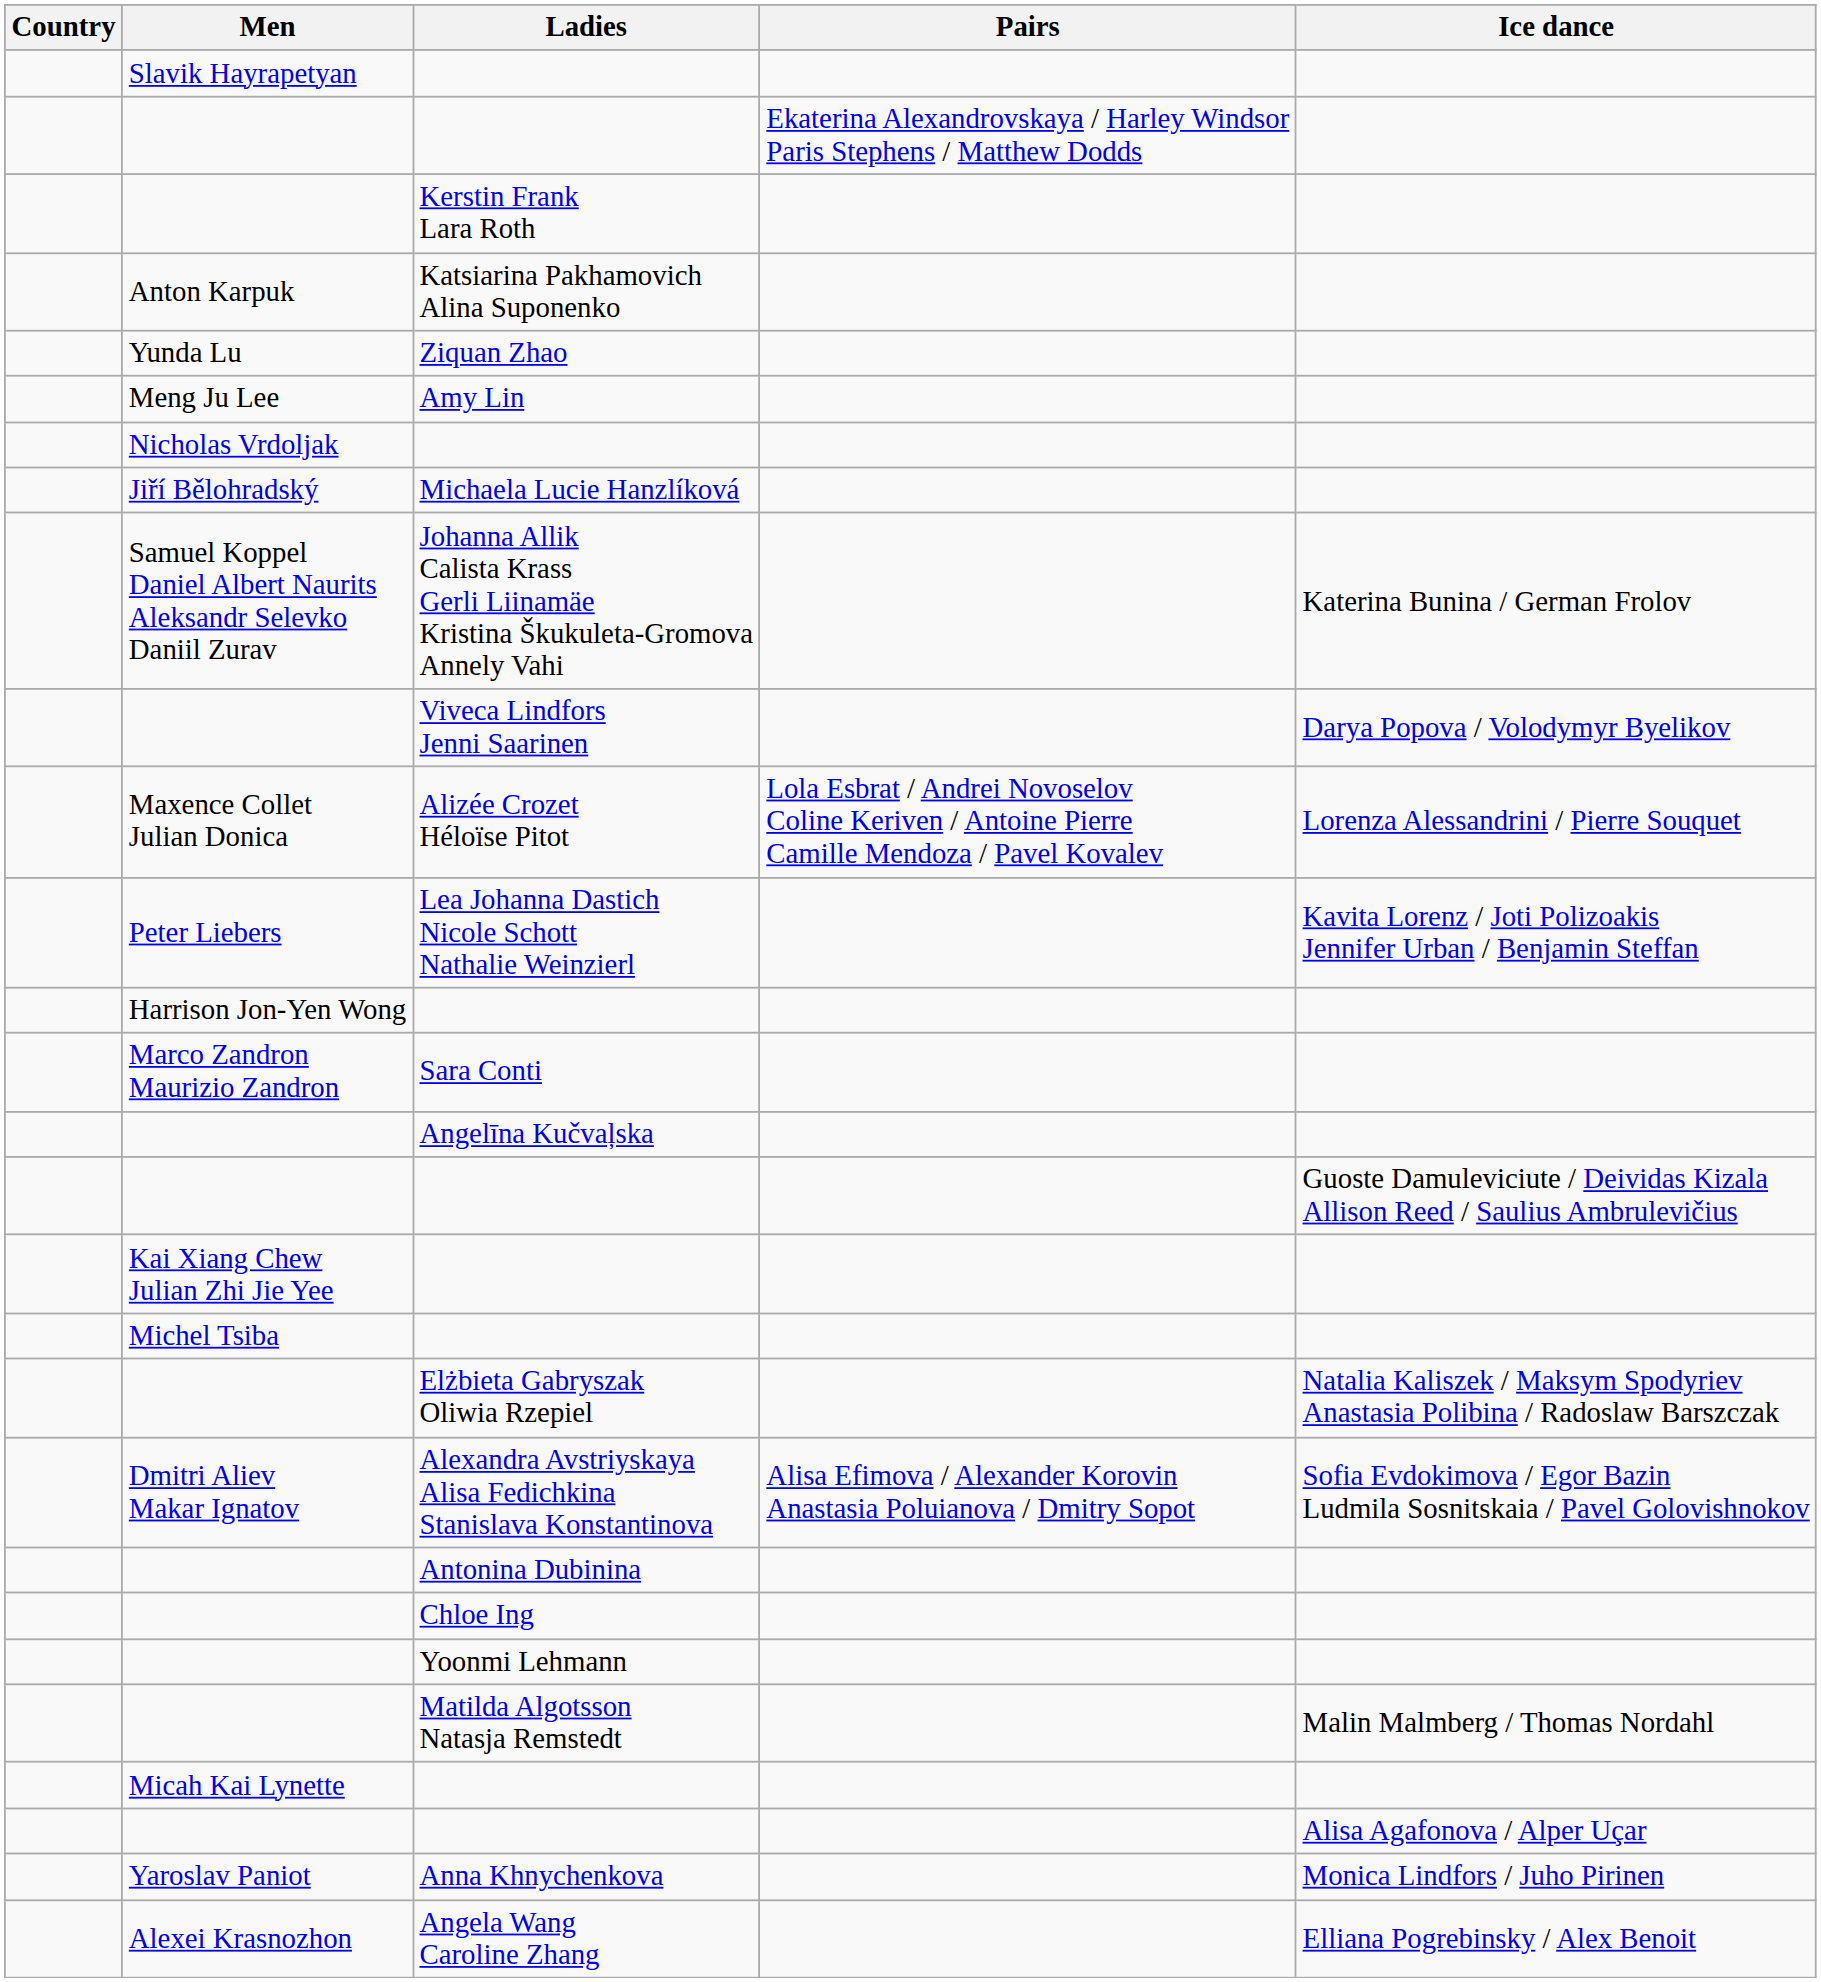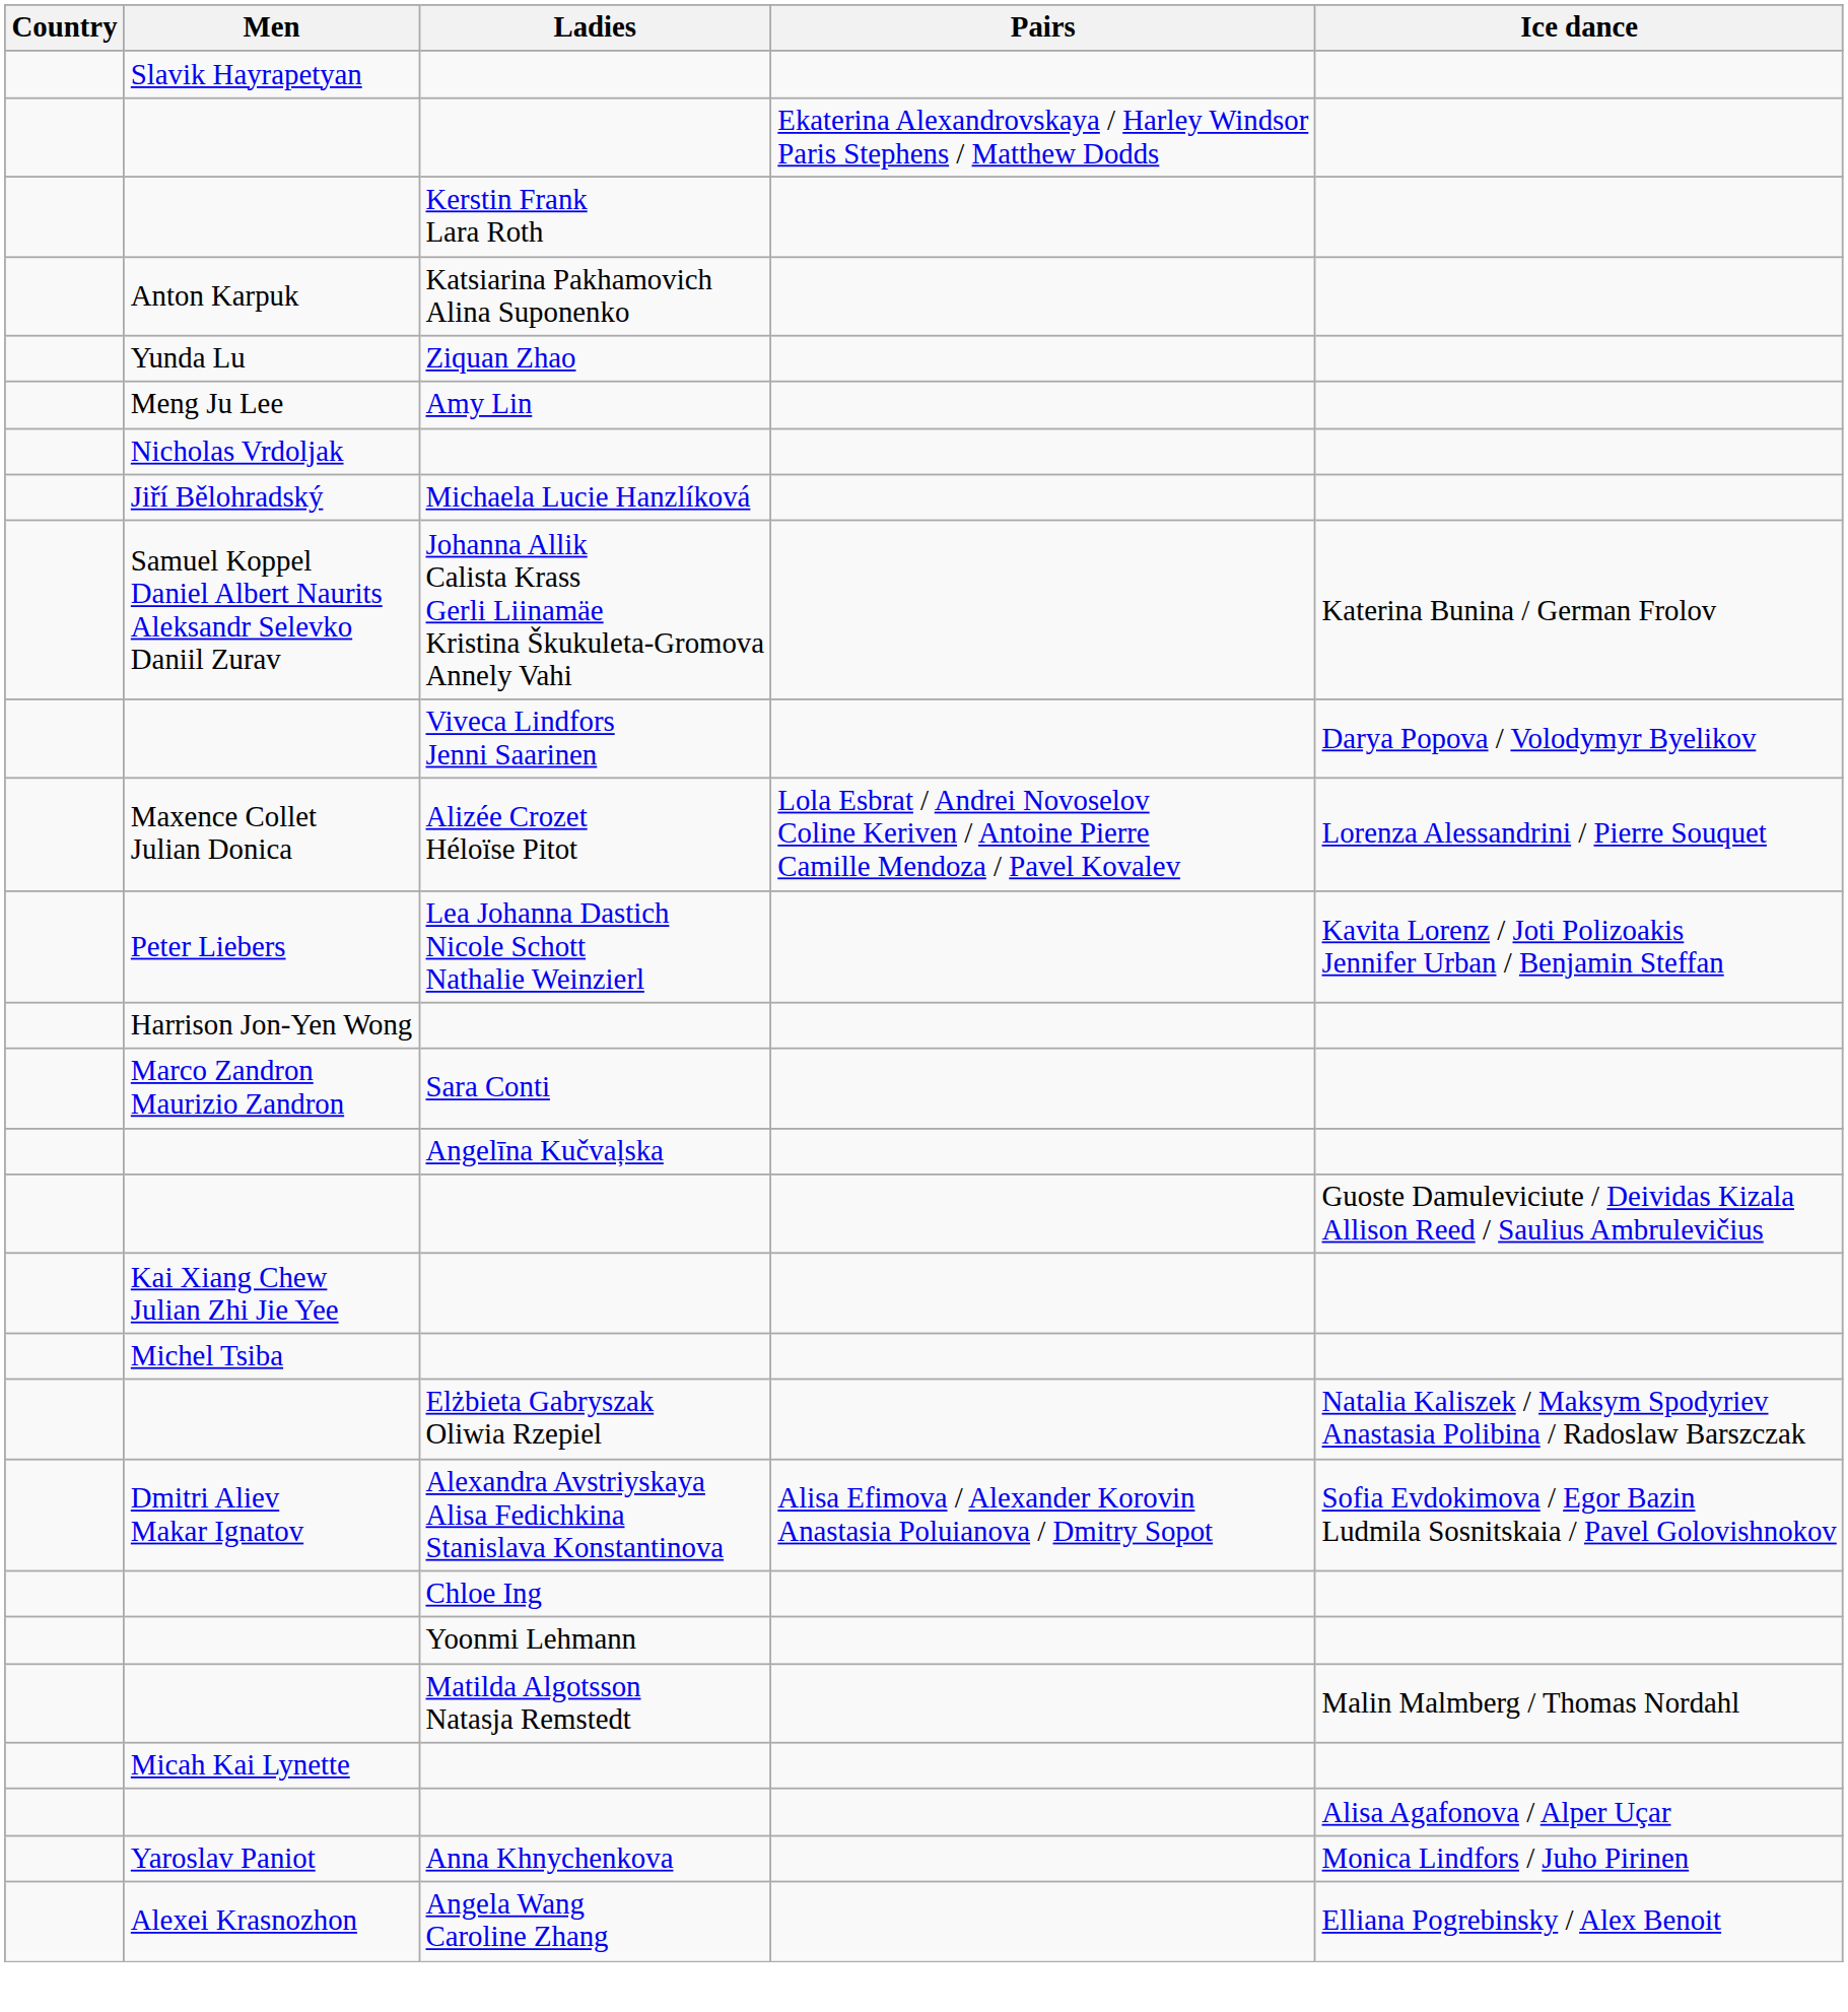- row: Antonina Dubinina
